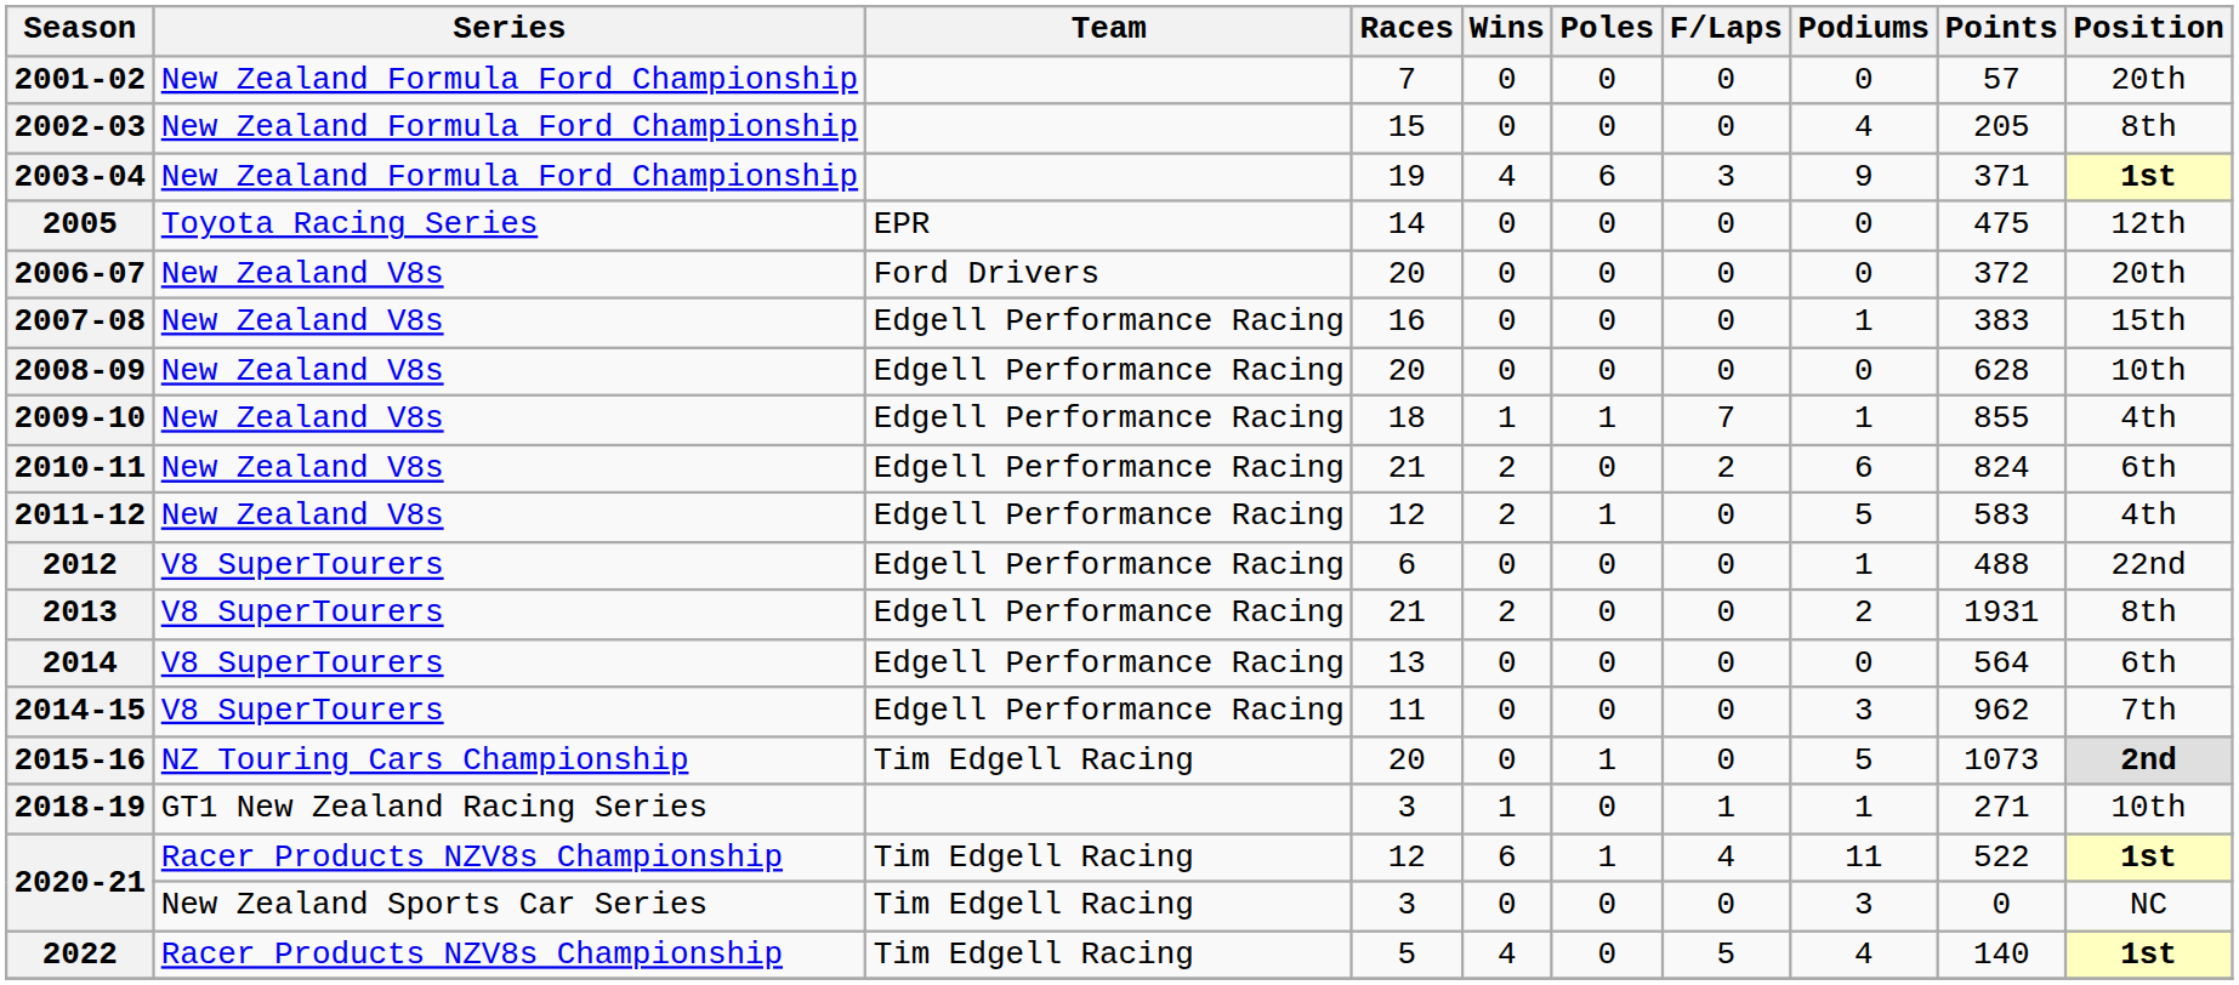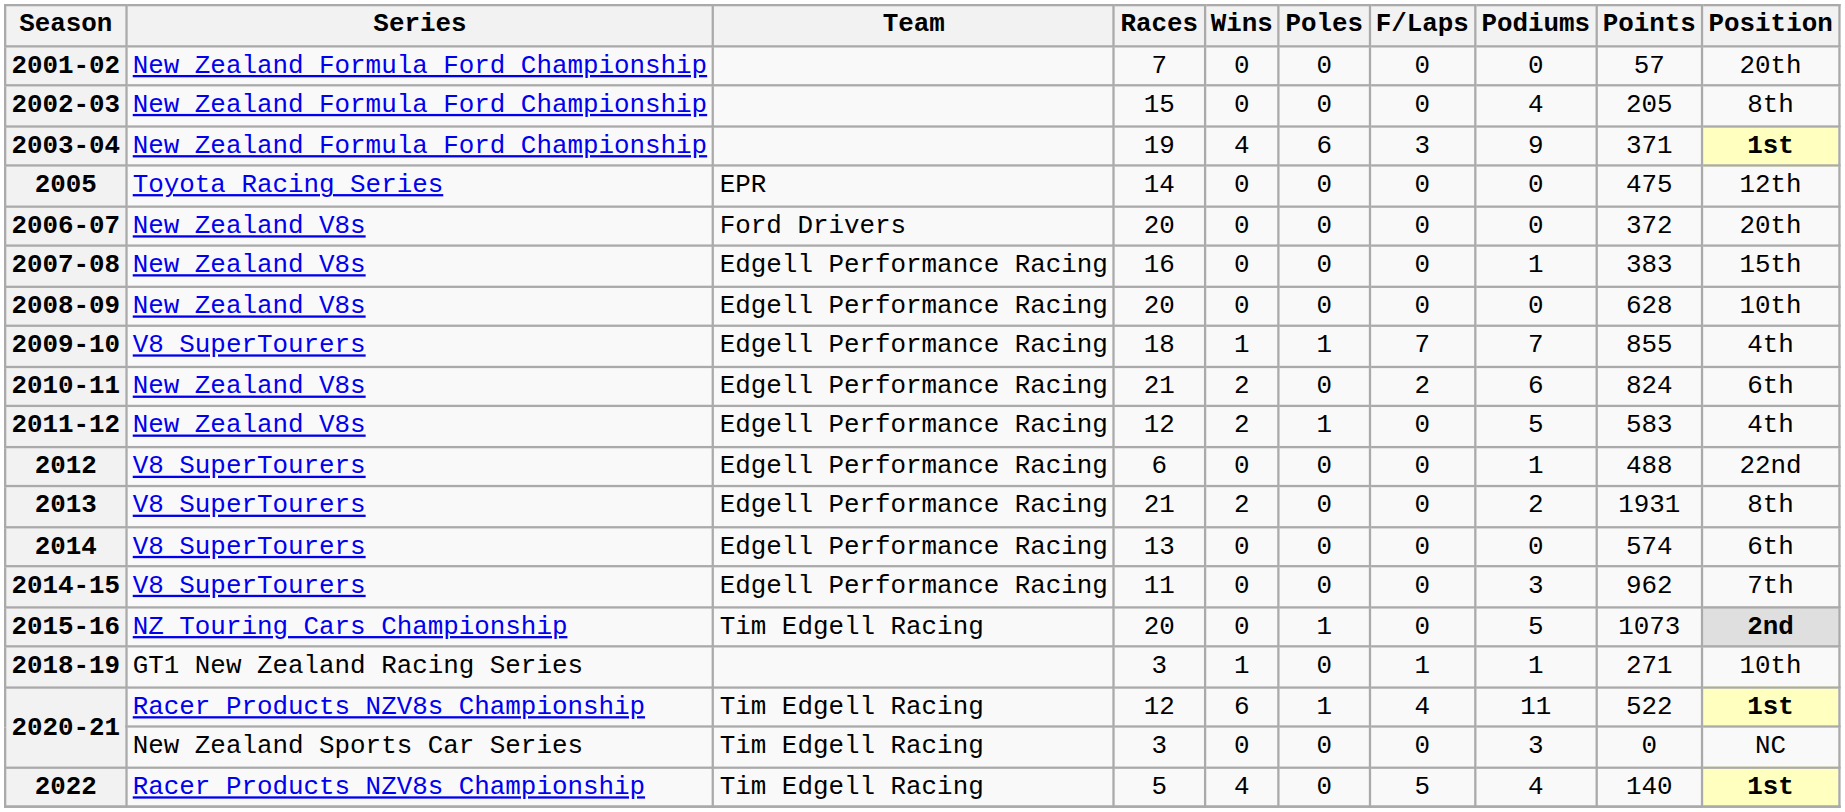2009-10 | Series: New Zealand V8s -> V8 SuperTourers
2009-10 | Podiums: 1 -> 7
2014 | Points: 564 -> 574
